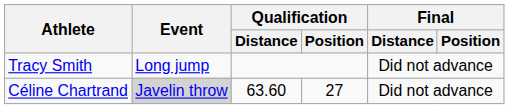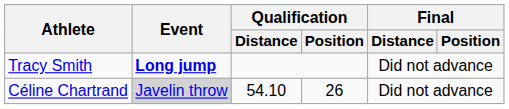Tracy Smith | Event: normal -> bold
Céline Chartrand | Qualification / Distance: 63.60 -> 54.10
Céline Chartrand | Qualification / Position: 27 -> 26
